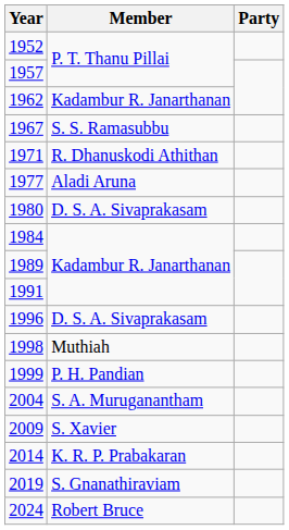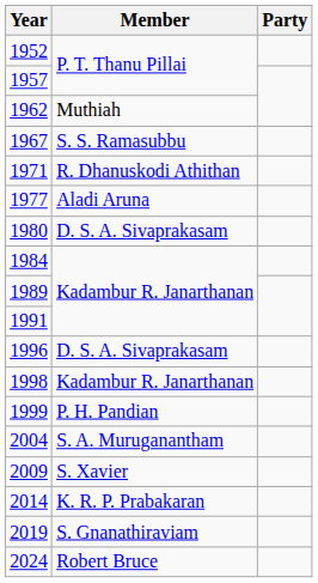1962 | Member: Kadambur R. Janarthanan -> Muthiah
1998 | Member: Muthiah -> Kadambur R. Janarthanan
